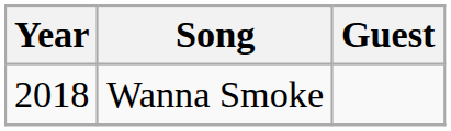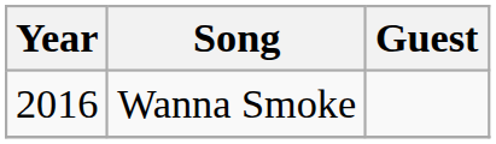Wanna Smoke | Year: 2018 -> 2016
